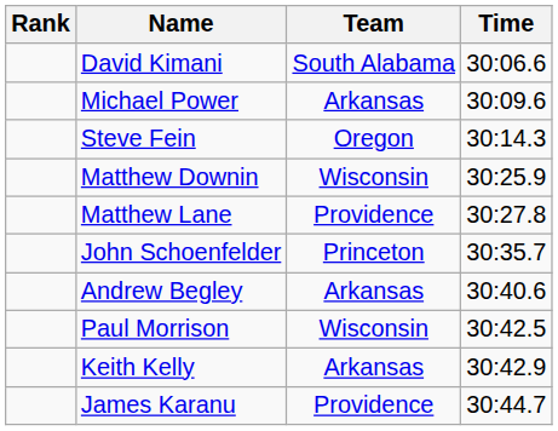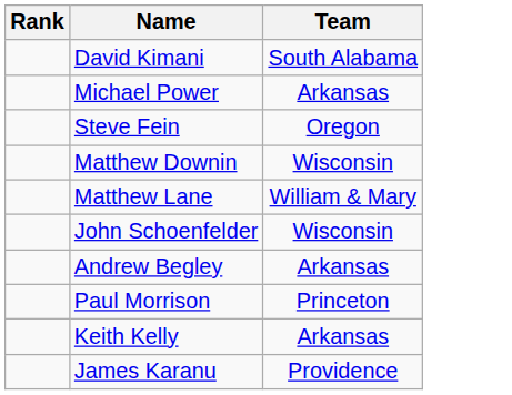- column: Time | 30:06.6 | 30:09.6 | 30:14.3 | 30:25.9 | 30:27.8 | 30:35.7 | 30:40.6 | 30:42.5 | 30:42.9 | 30:44.7
Matthew Lane | Team: Providence -> William & Mary
John Schoenfelder | Team: Princeton -> Wisconsin
Paul Morrison | Team: Wisconsin -> Princeton
